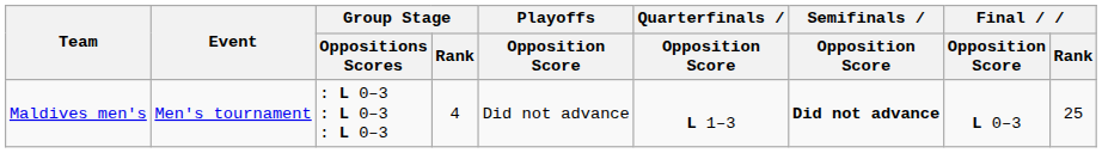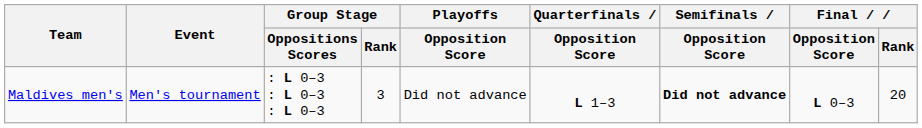Maldives men's | Group Stage / Rank: 4 -> 3
Maldives men's | Final / Rank: 25 -> 20
